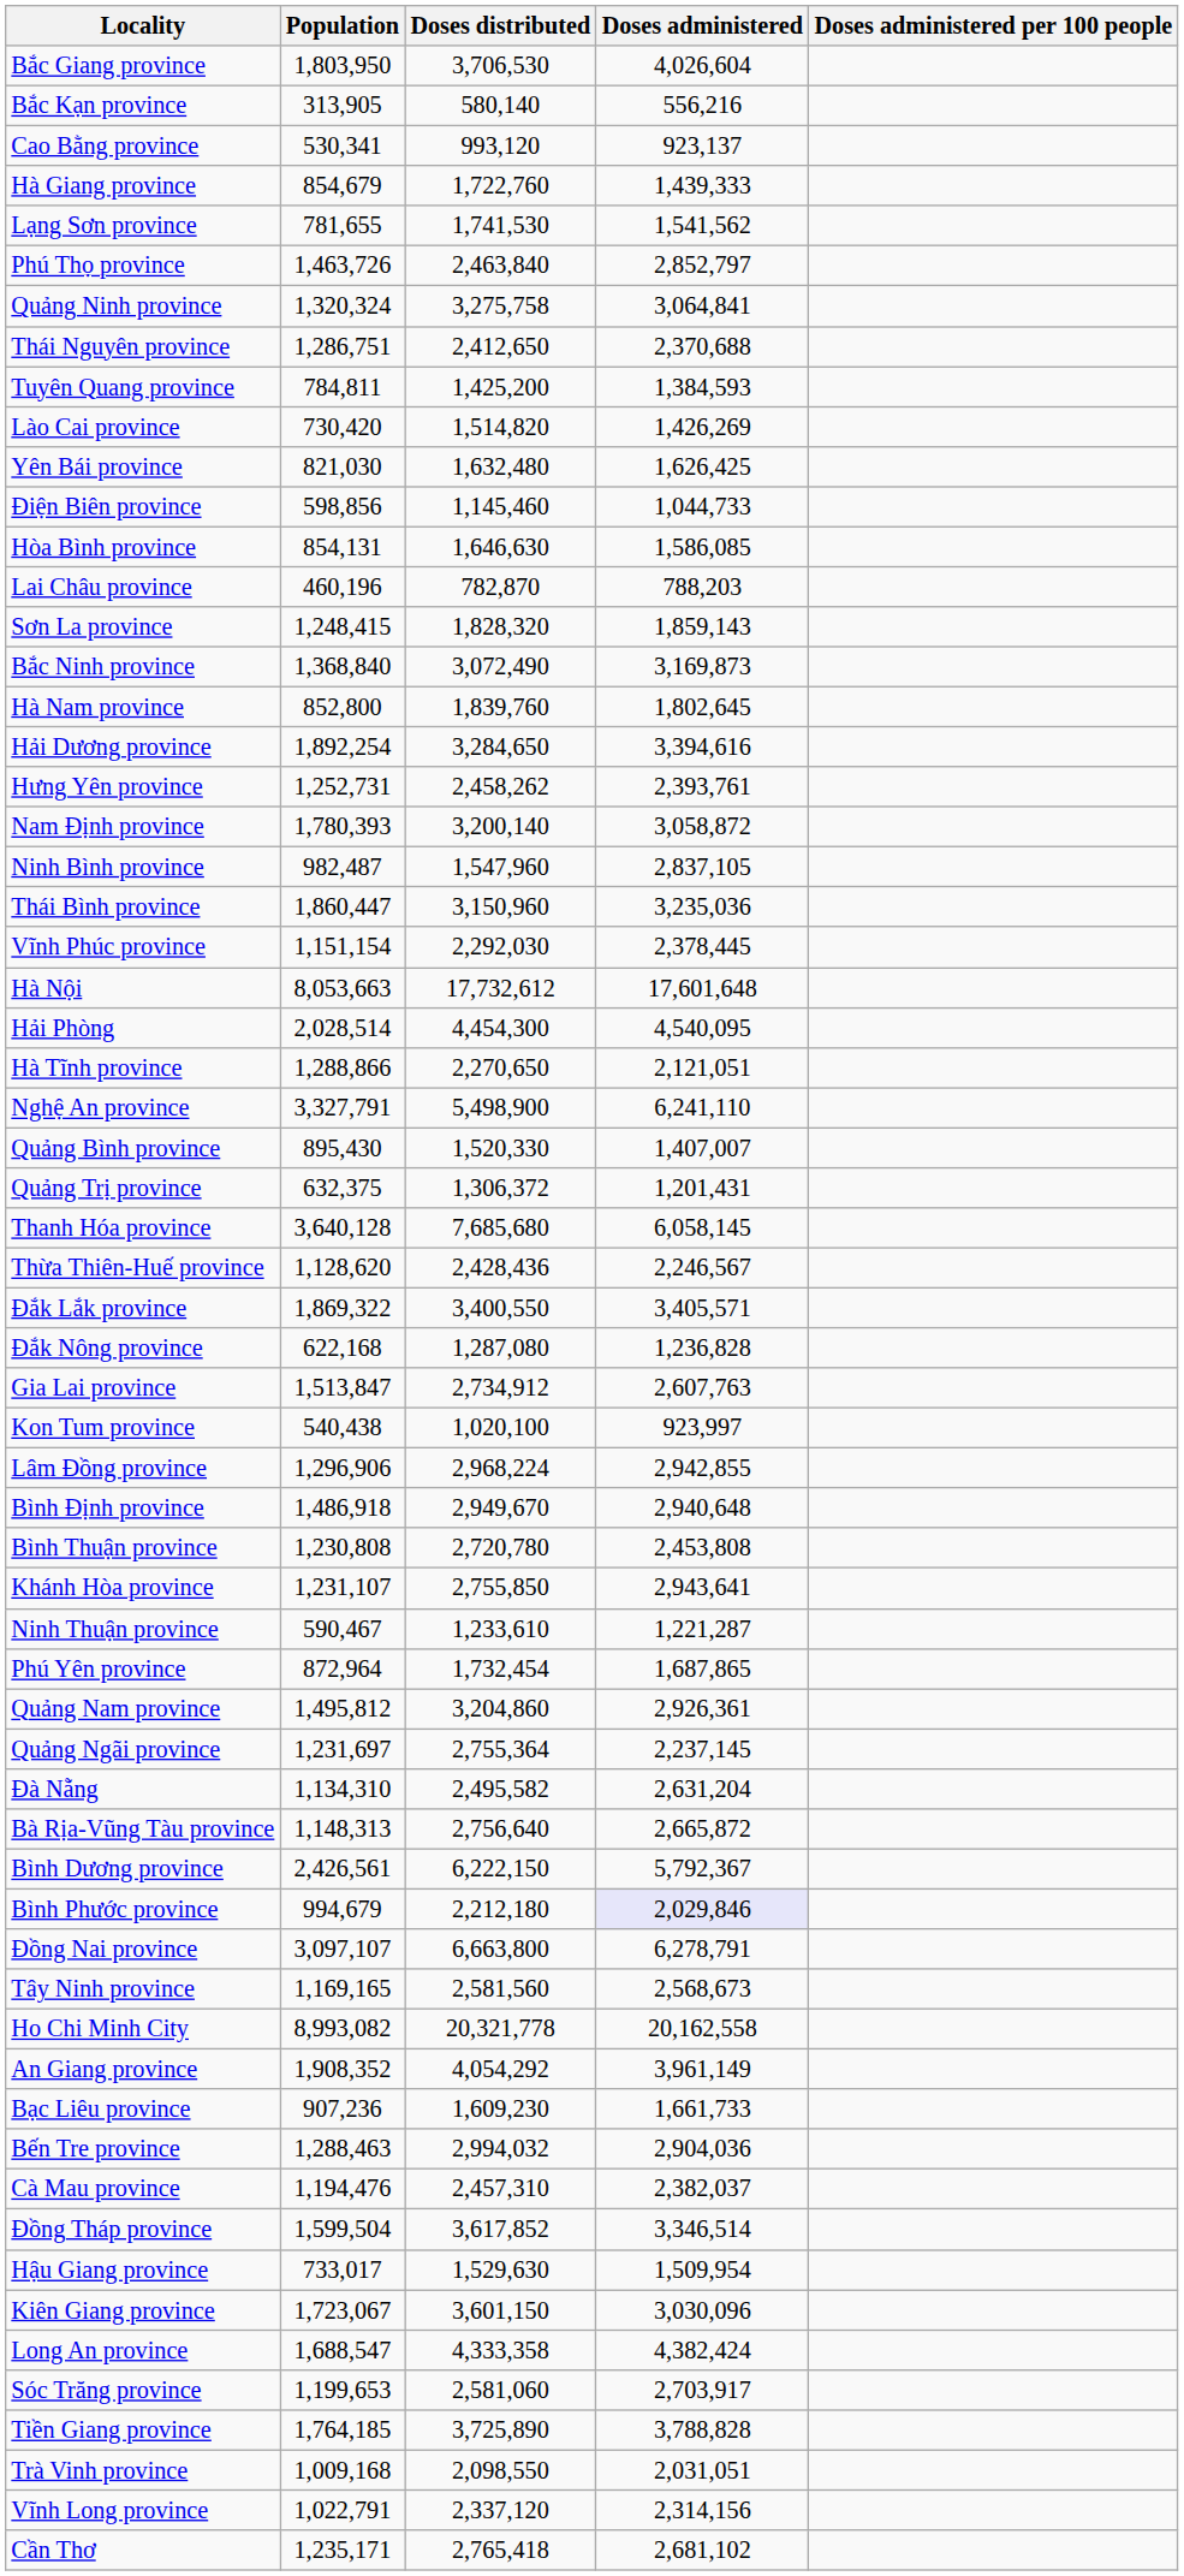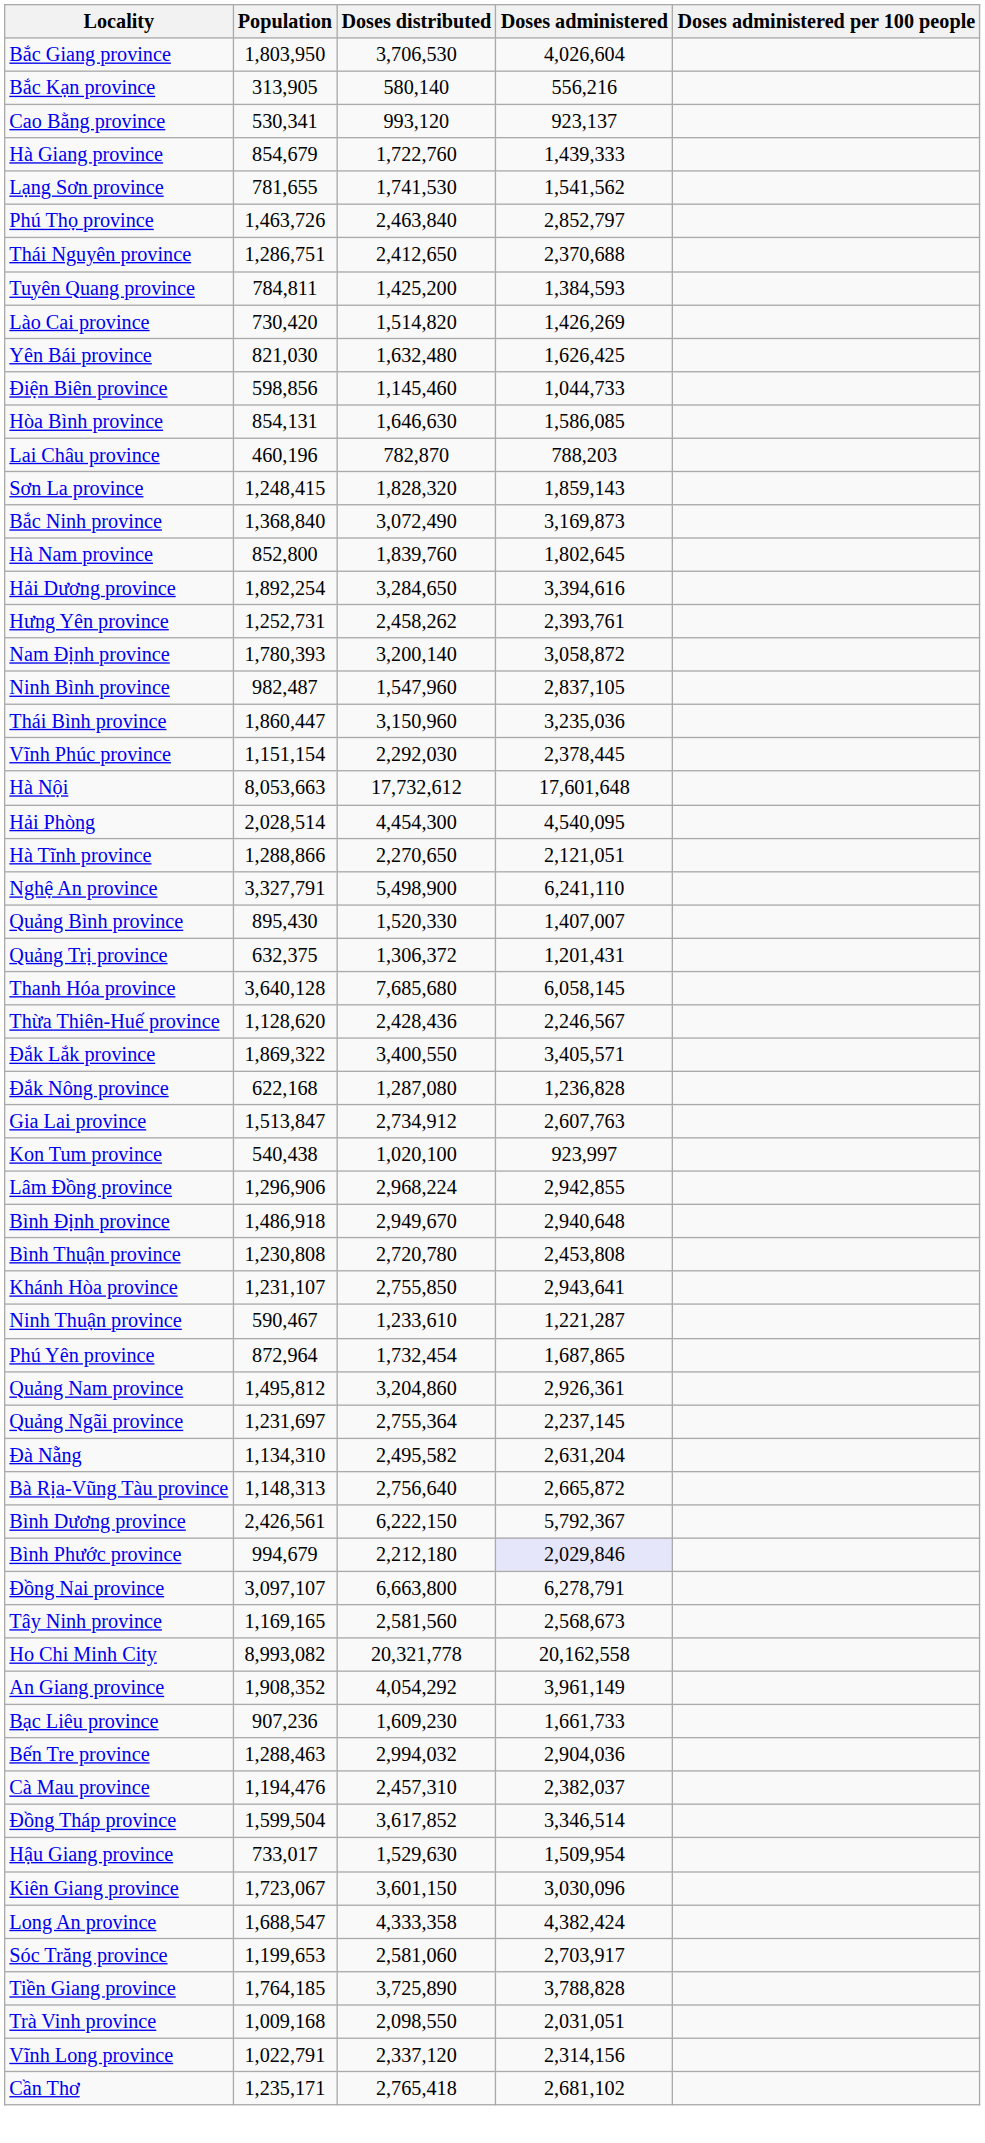- row: Quảng Ninh province | 1,320,324 | 3,275,758 | 3,064,841
